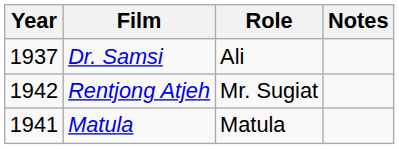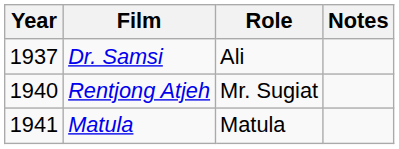Rentjong Atjeh | Year: 1942 -> 1940
